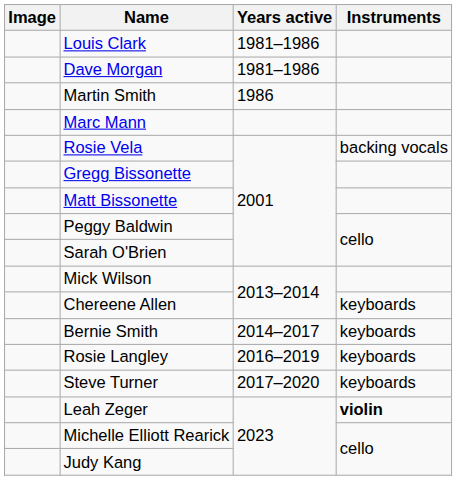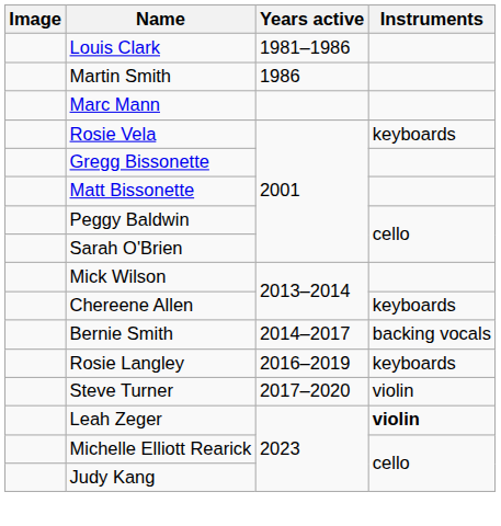- row: Dave Morgan | 1981–1986
Rosie Vela | Instruments: backing vocals -> keyboards
Bernie Smith | Instruments: keyboards -> backing vocals
Steve Turner | Instruments: keyboards -> violin
